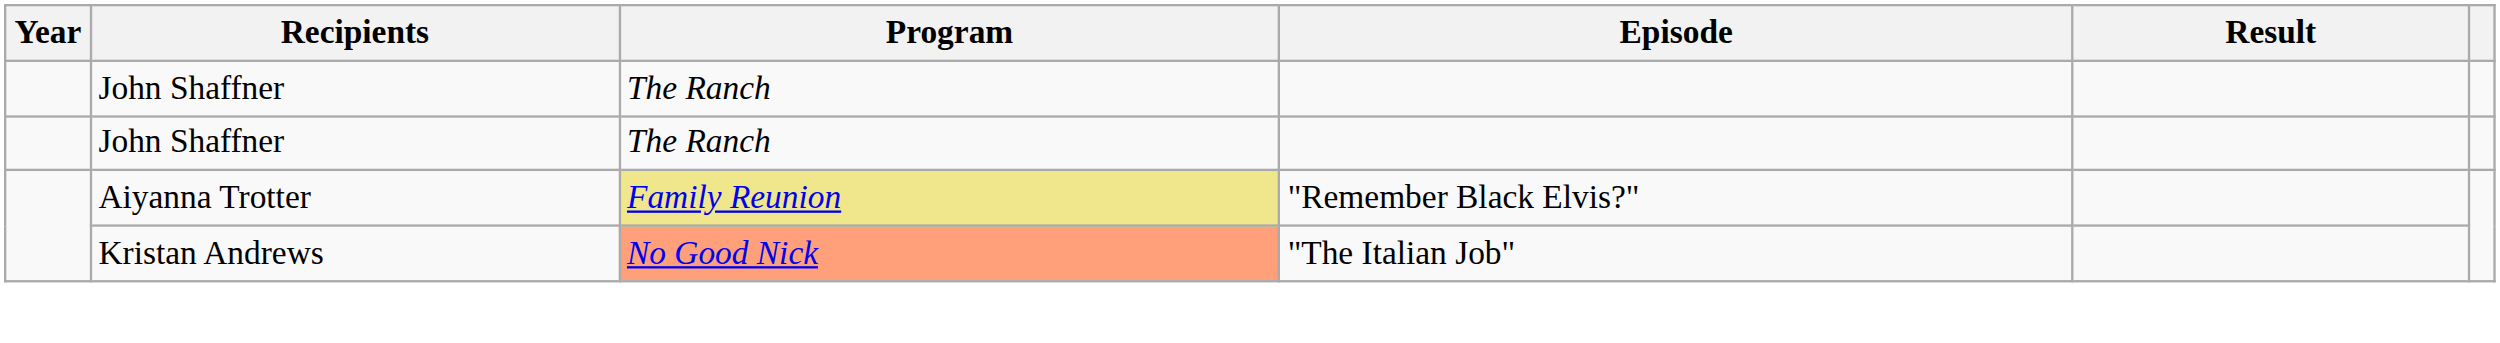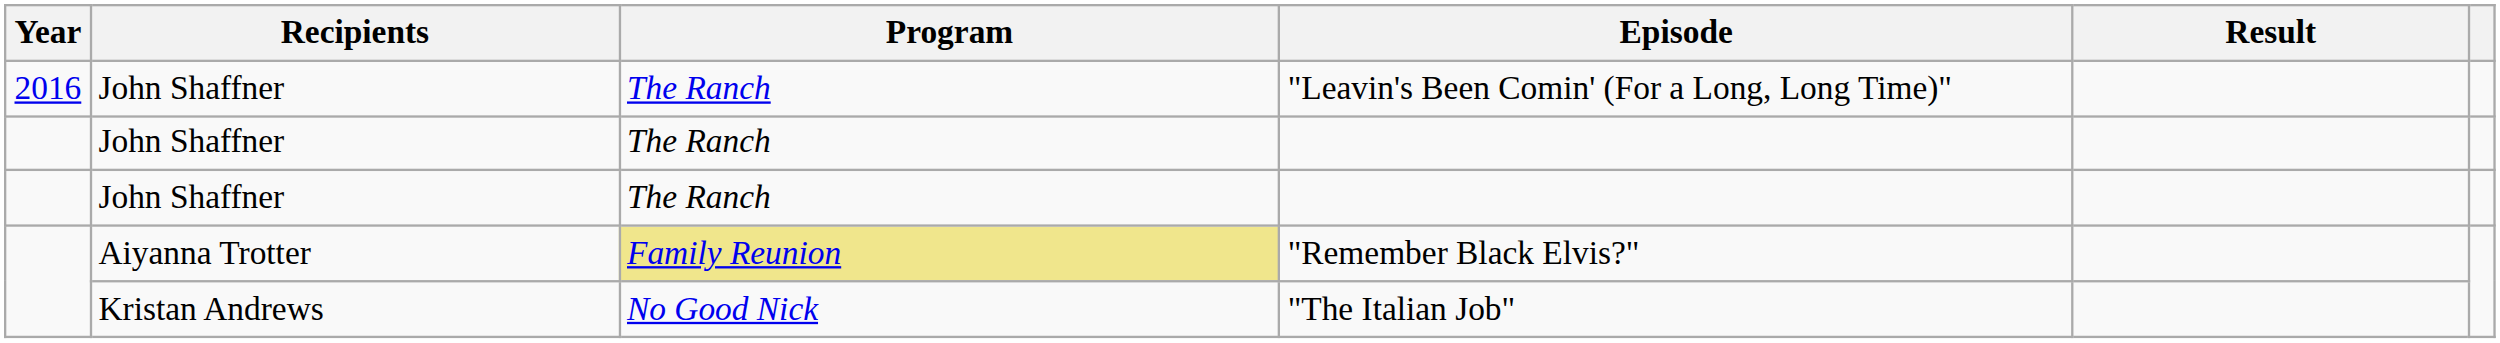+ row: 2016 | John Shaffner | The Ranch | "Leavin's Been Comin' (For a Long, Long Time)"
"The Italian Job" | Program: lightsalmon background -> no background
